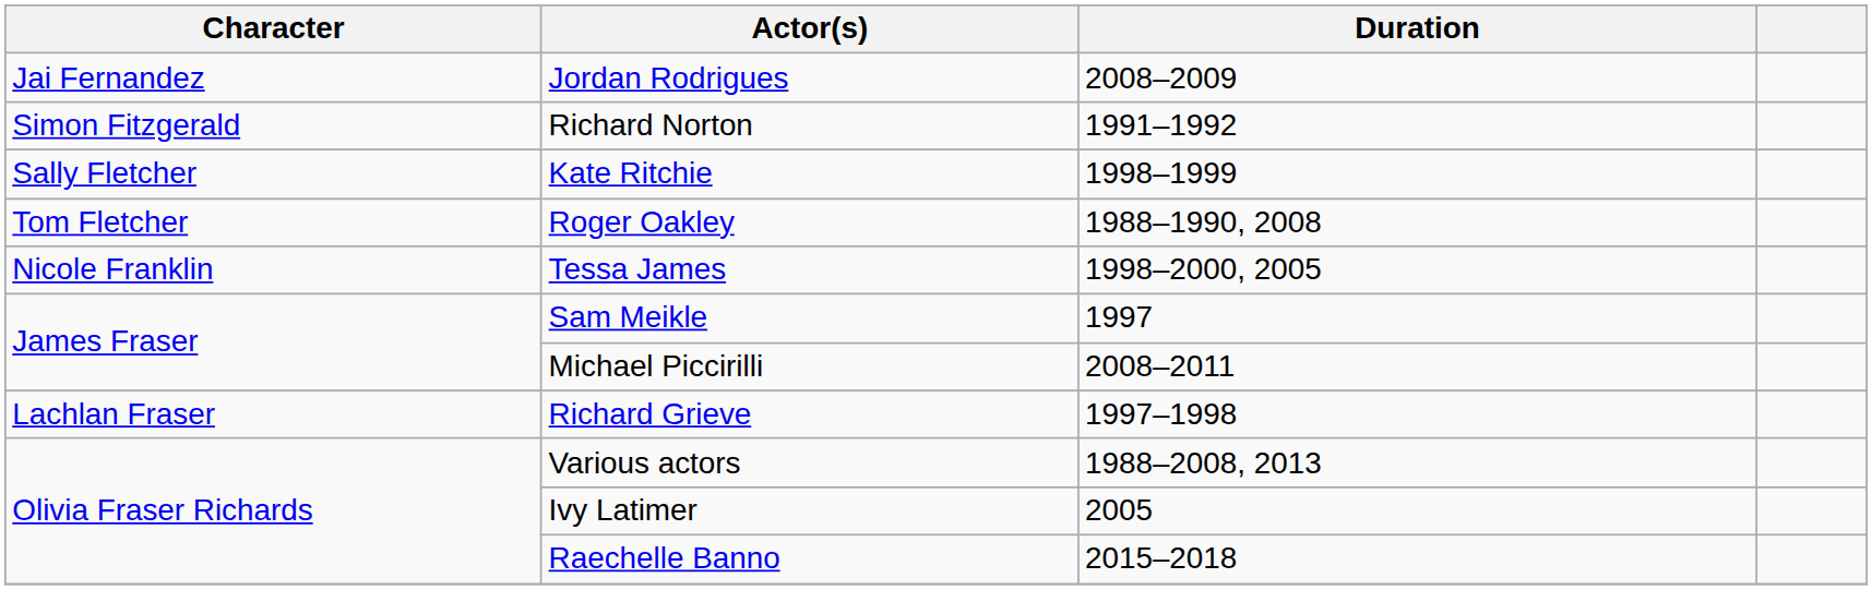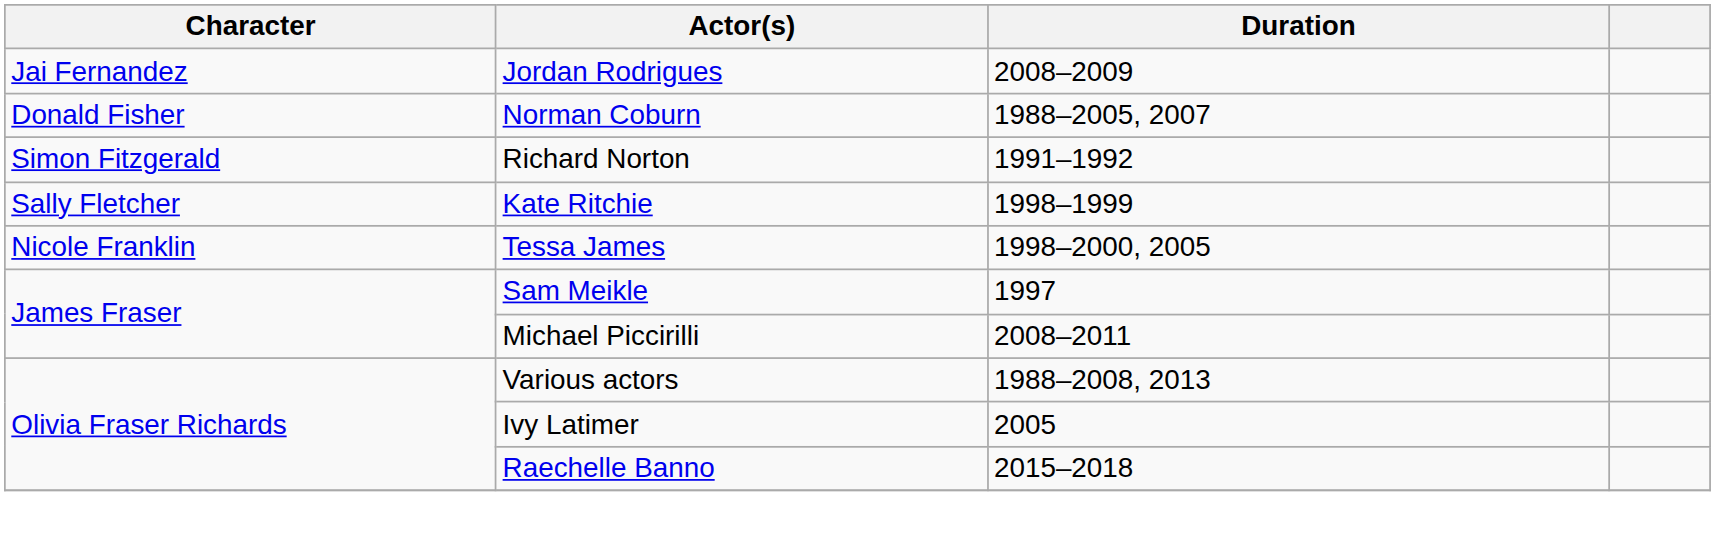+ row: Donald Fisher | Norman Coburn | 1988–2005, 2007
- row: Tom Fletcher | Roger Oakley | 1988–1990, 2008
- row: Lachlan Fraser | Richard Grieve | 1997–1998
